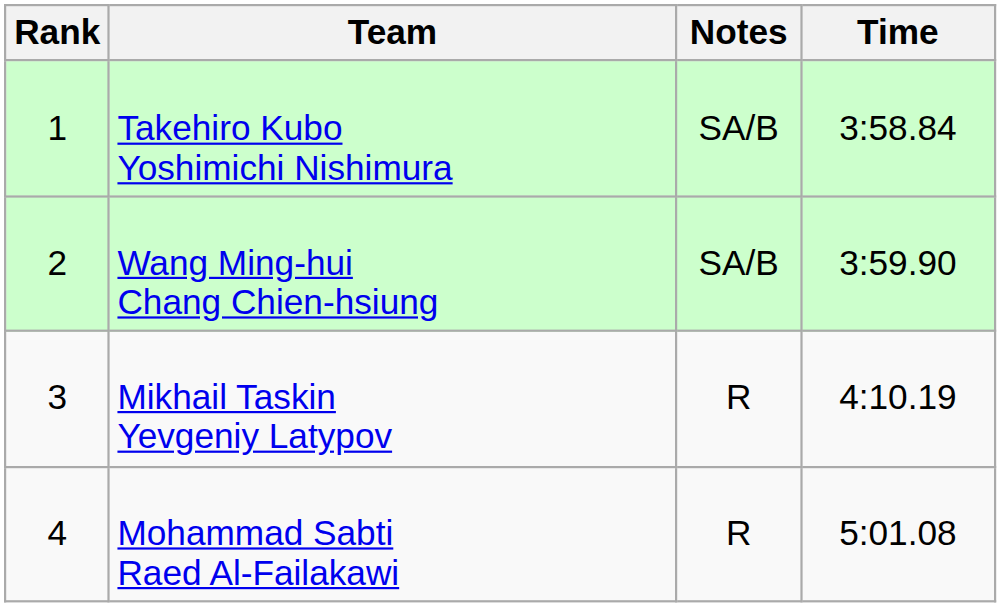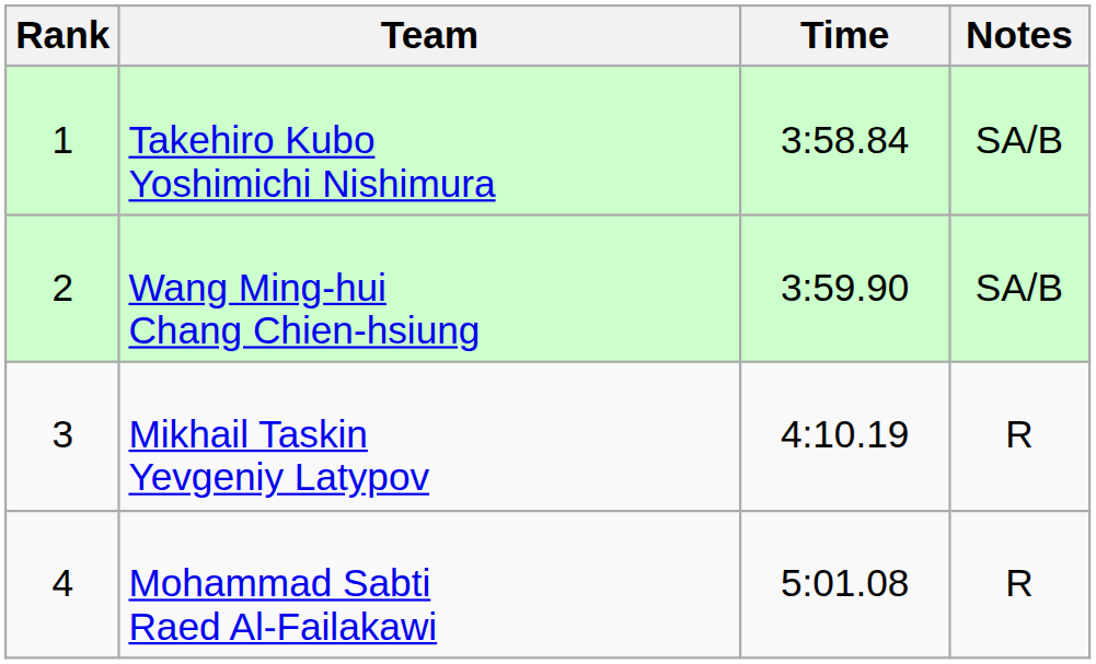columns swapped: Time <-> Notes
